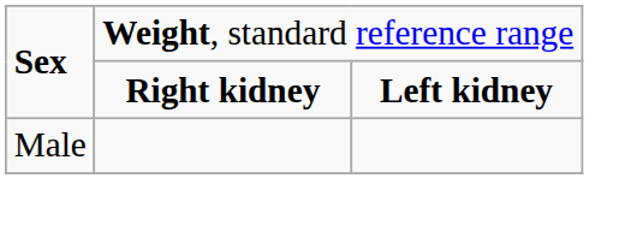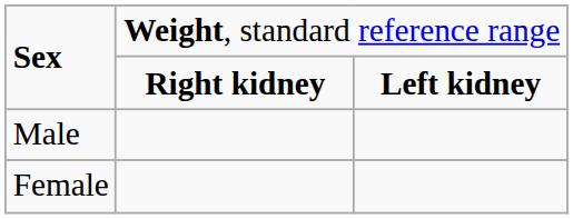+ row: Female
